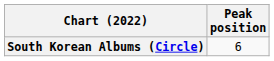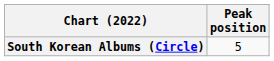South Korean Albums (Circle) | Peak position: 6 -> 5
